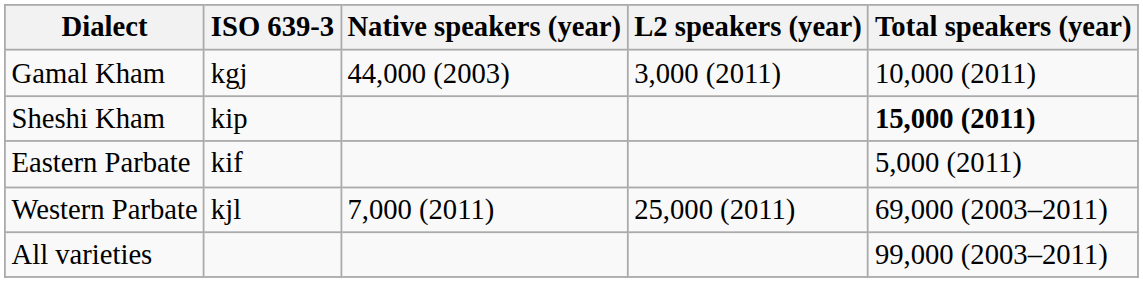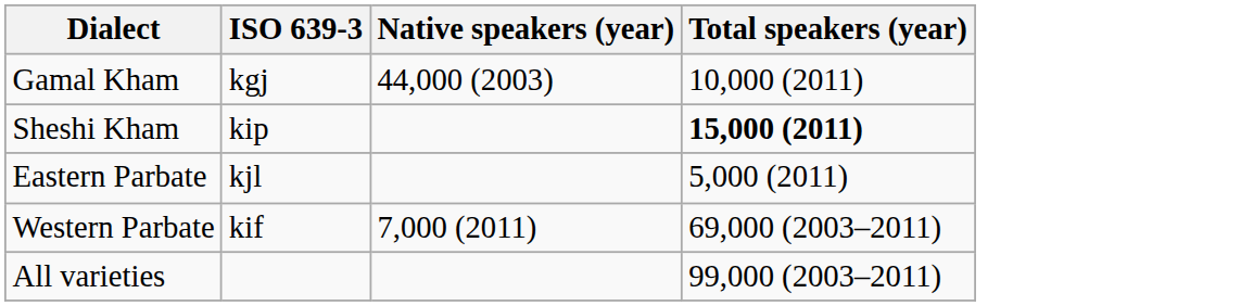- column: L2 speakers (year) | 3,000 (2011) | 25,000 (2011)
Eastern Parbate | ISO 639-3: kif -> kjl
Western Parbate | ISO 639-3: kjl -> kif
